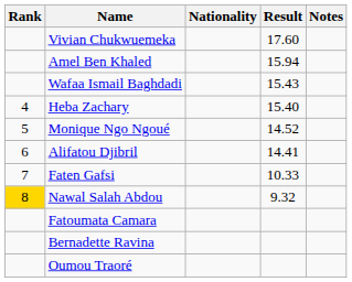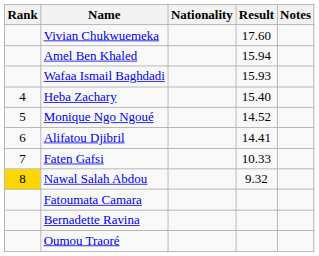Wafaa Ismail Baghdadi | Result: 15.43 -> 15.93
